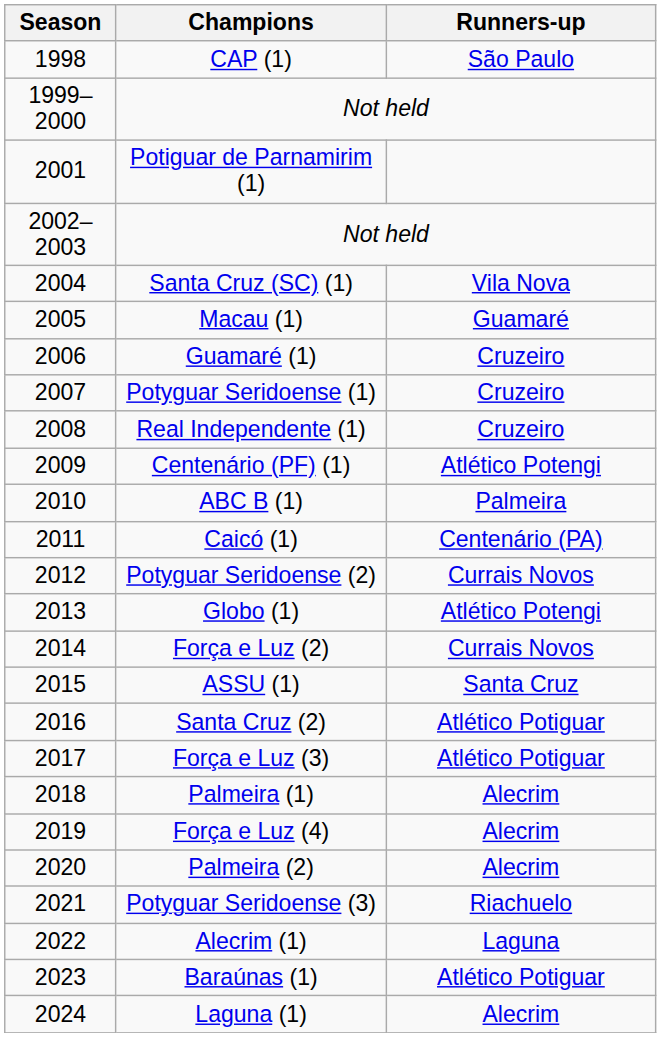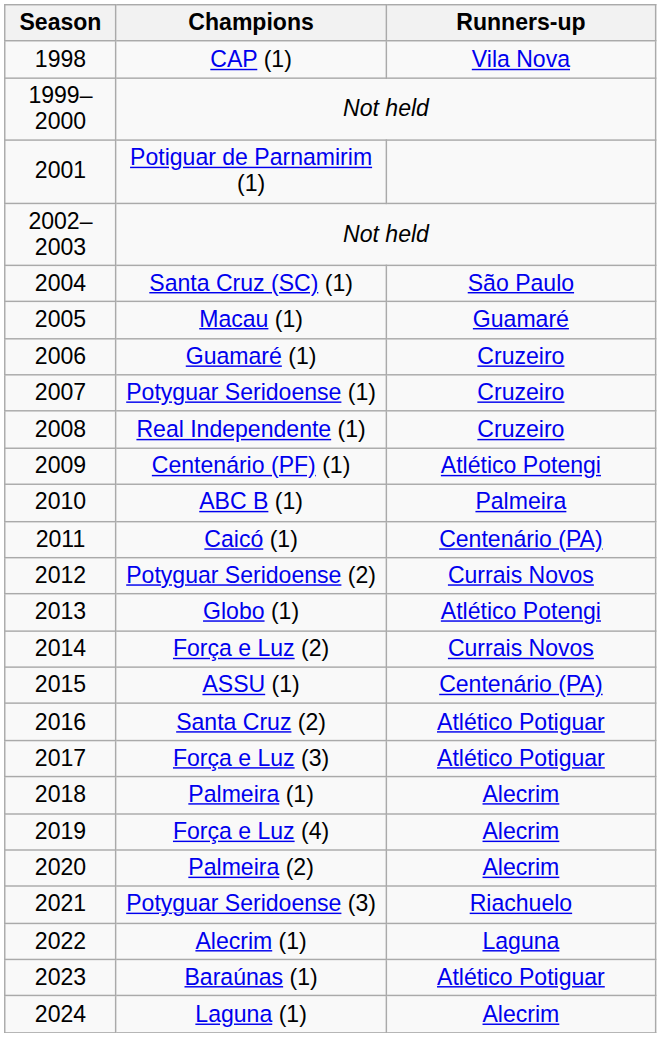CAP (1) | Runners-up: São Paulo -> Vila Nova
Santa Cruz (SC) (1) | Runners-up: Vila Nova -> São Paulo
ASSU (1) | Runners-up: Santa Cruz -> Centenário (PA)
